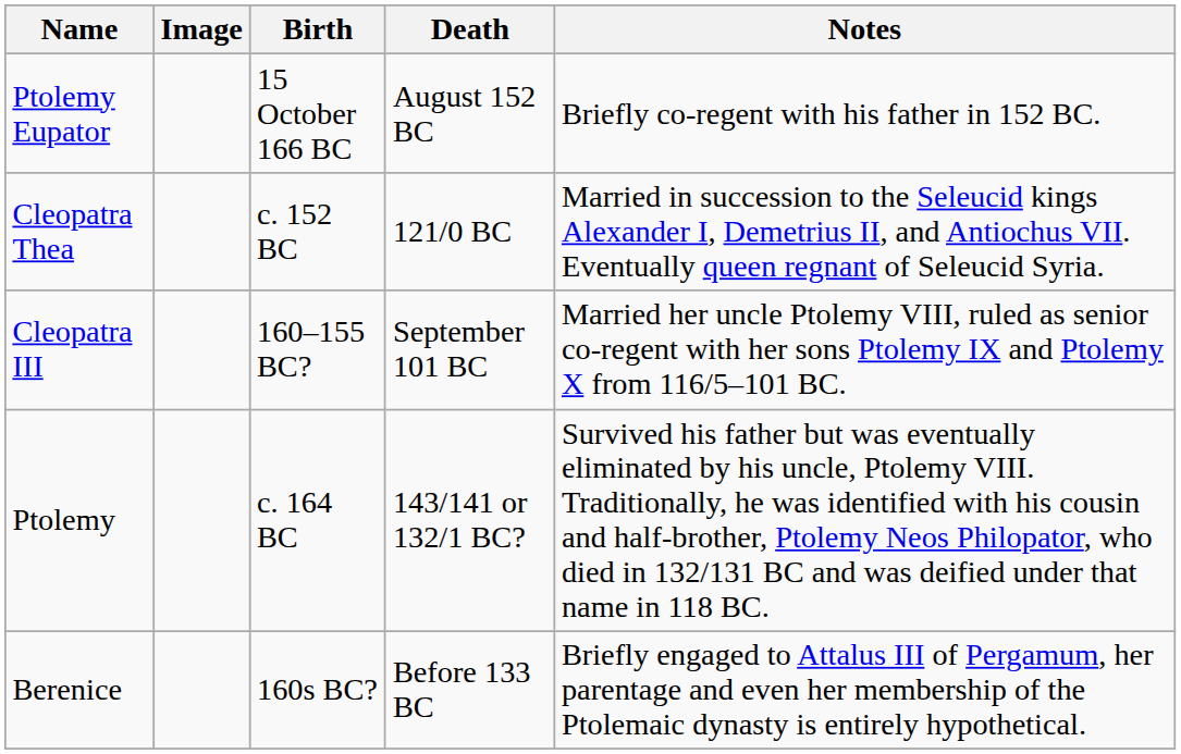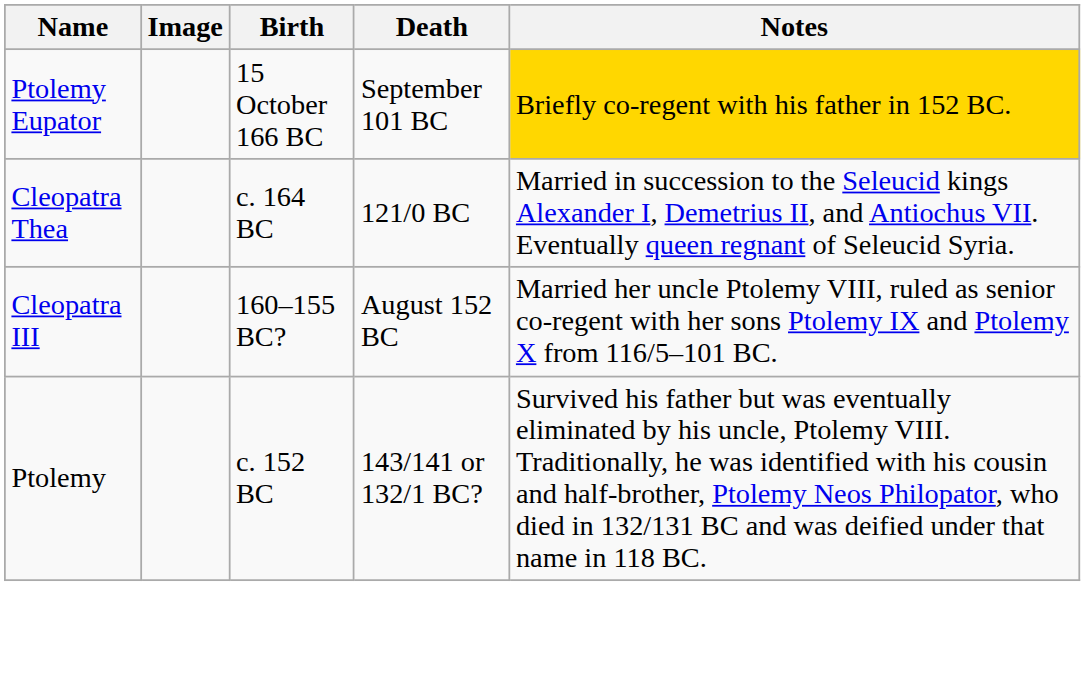Ptolemy Eupator | Death: August 152 BC -> September 101 BC
Ptolemy Eupator | Notes: no background -> gold background
Cleopatra Thea | Birth: c. 152 BC -> c. 164 BC
Cleopatra III | Death: September 101 BC -> August 152 BC
Ptolemy | Birth: c. 164 BC -> c. 152 BC
- row: Berenice | 160s BC? | Before 133 BC | Briefly engaged to Attalus III of Pergamum, her parentage and even her membership of the Ptolemaic dynasty is entirely hypothetical.
